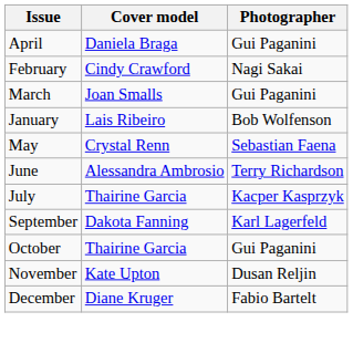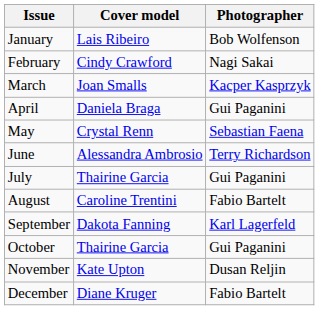rows swapped: January <-> April
March | Photographer: Gui Paganini -> Kacper Kasprzyk
July | Photographer: Kacper Kasprzyk -> Gui Paganini
+ row: August | Caroline Trentini | Fabio Bartelt
